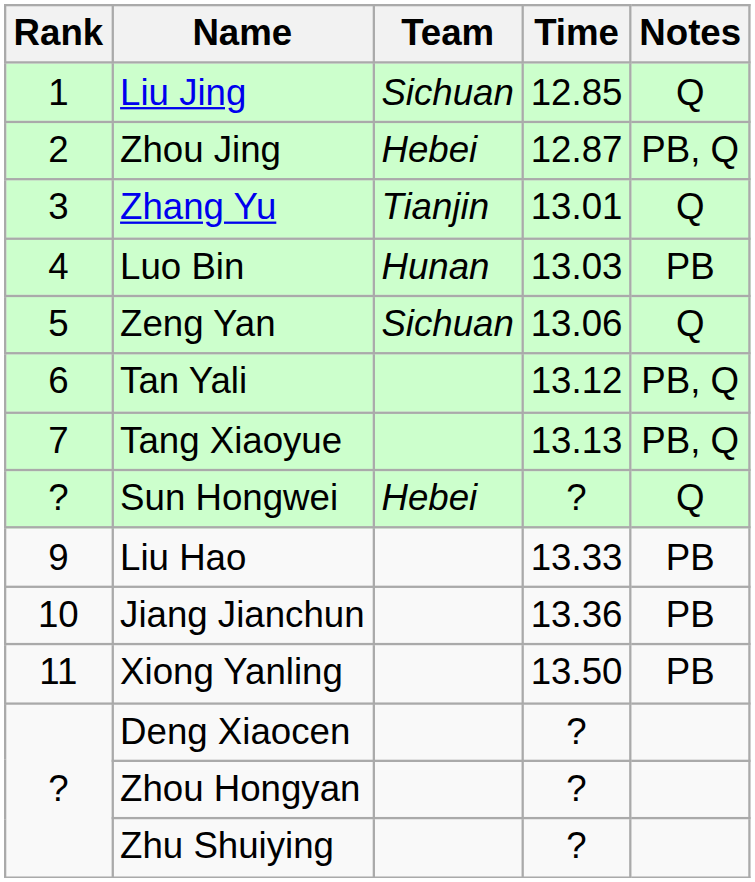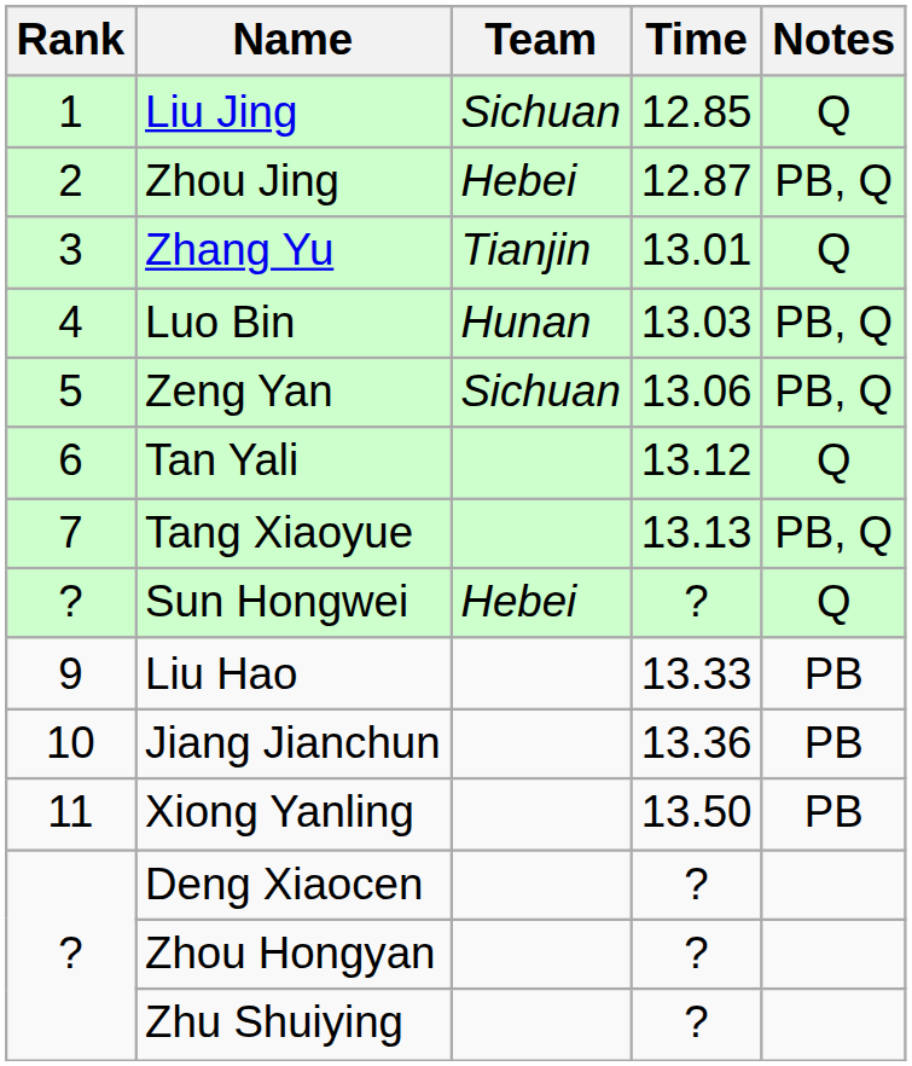Luo Bin | Notes: PB -> PB, Q
Zeng Yan | Notes: Q -> PB, Q
Tan Yali | Notes: PB, Q -> Q
